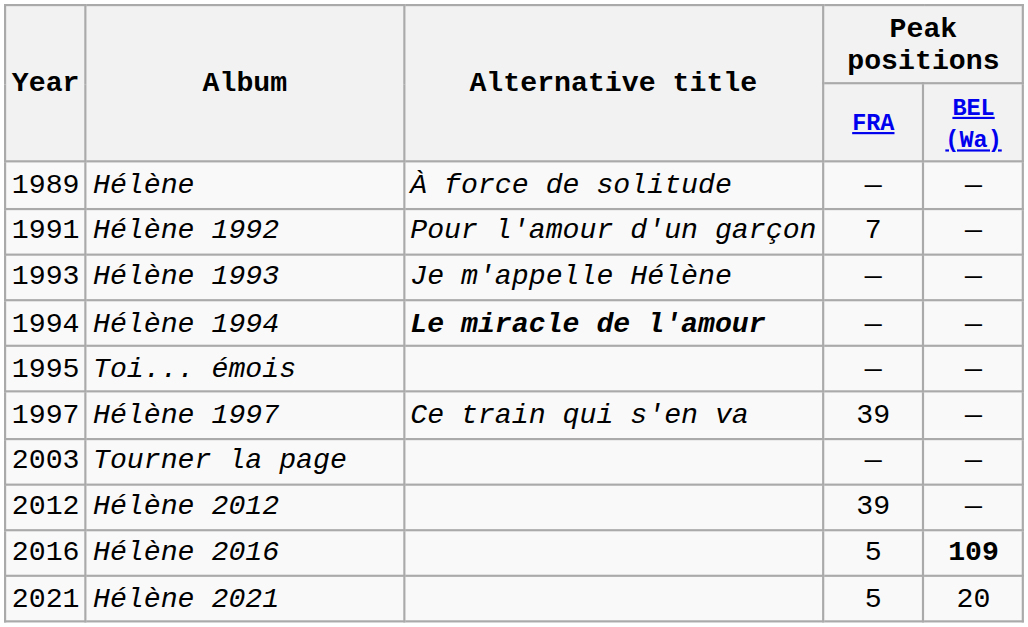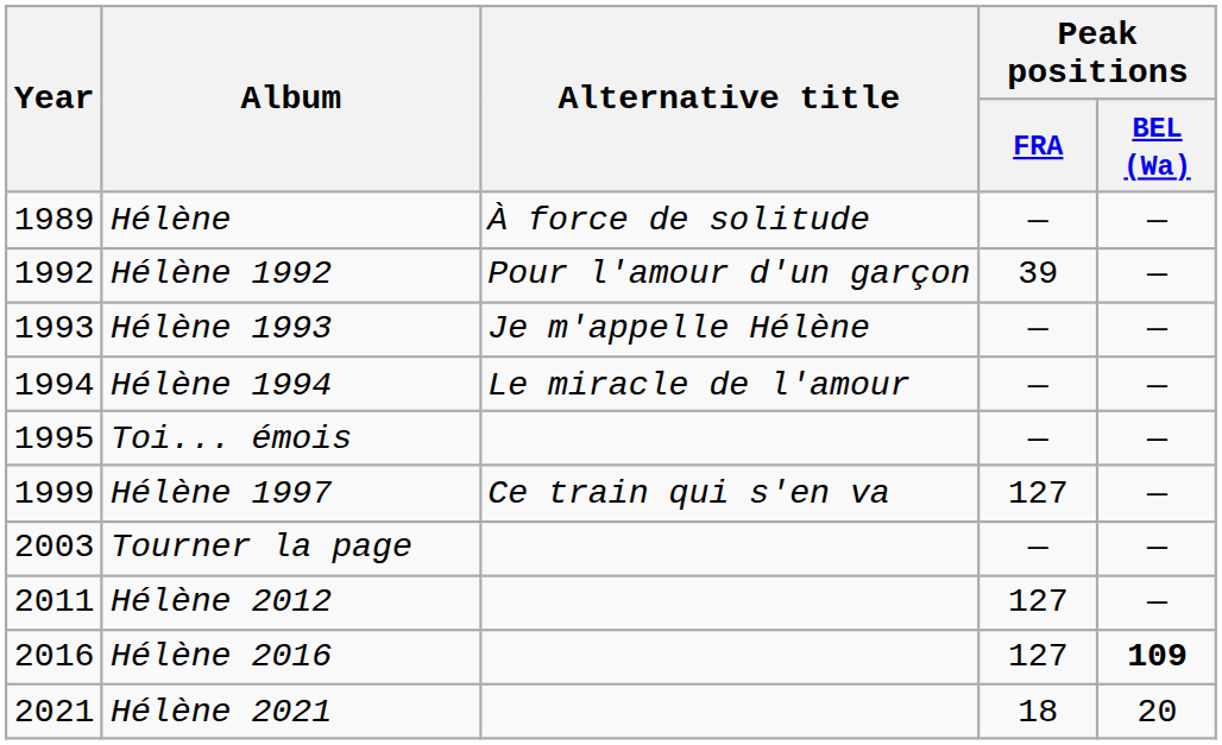Hélène 1992 | Year: 1991 -> 1992
Hélène 1992 | Peak positions / FRA: 7 -> 39
Hélène 1994 | Alternative title: bold -> normal
Hélène 1997 | Year: 1997 -> 1999
Hélène 1997 | Peak positions / FRA: 39 -> 127
Hélène 2012 | Year: 2012 -> 2011
Hélène 2012 | Peak positions / FRA: 39 -> 127
Hélène 2016 | Peak positions / FRA: 5 -> 127
Hélène 2021 | Peak positions / FRA: 5 -> 18
